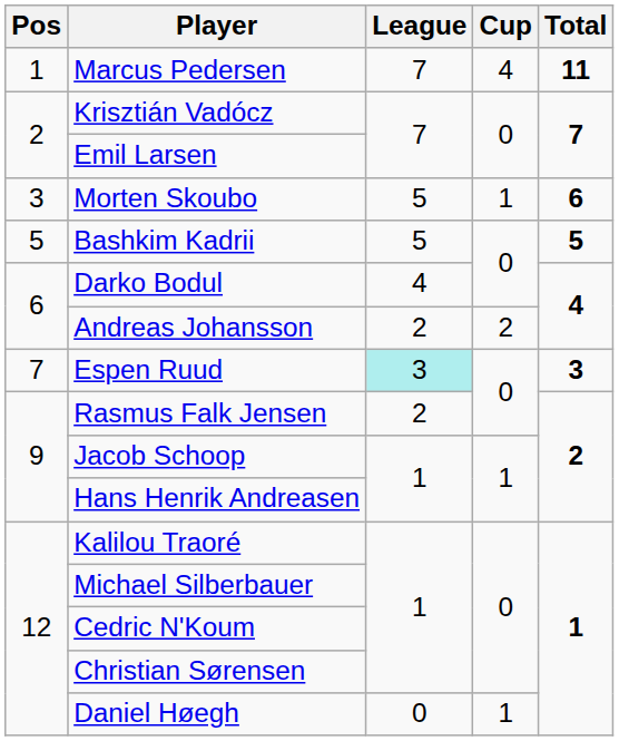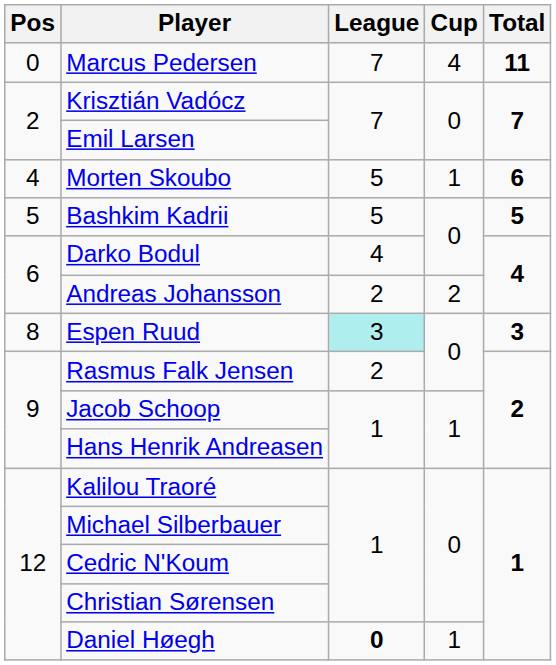Marcus Pedersen | Pos: 1 -> 0
Morten Skoubo | Pos: 3 -> 4
Espen Ruud | Pos: 7 -> 8
Daniel Høegh | League: normal -> bold
